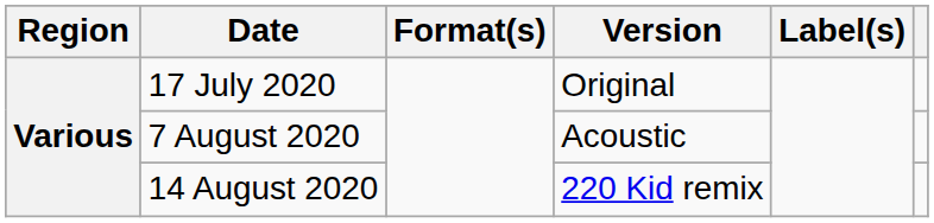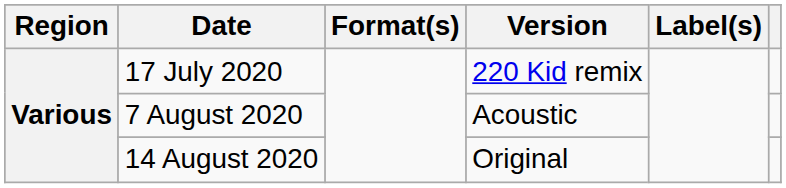17 July 2020 | Version: Original -> 220 Kid remix
14 August 2020 | Version: 220 Kid remix -> Original
